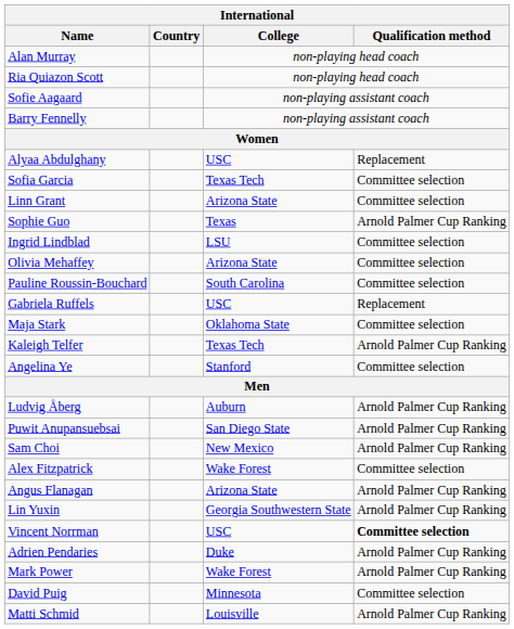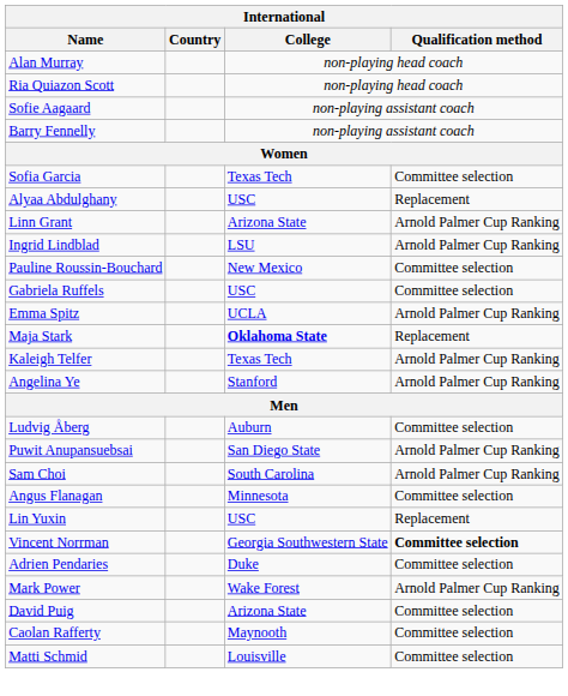rows swapped: Alyaa Abdulghany <-> Sofia Garcia
Linn Grant | Qualification method: Committee selection -> Arnold Palmer Cup Ranking
- row: Sophie Guo | Texas | Arnold Palmer Cup Ranking
Ingrid Lindblad | Qualification method: Committee selection -> Arnold Palmer Cup Ranking
- row: Olivia Mehaffey | Arizona State | Committee selection
Pauline Roussin-Bouchard | College: South Carolina -> New Mexico
Gabriela Ruffels | Qualification method: Replacement -> Committee selection
+ row: Emma Spitz | UCLA | Arnold Palmer Cup Ranking
Maja Stark | College: normal -> bold
Maja Stark | Qualification method: Committee selection -> Replacement
Angelina Ye | Qualification method: Committee selection -> Arnold Palmer Cup Ranking
Ludvig Åberg | Qualification method: Arnold Palmer Cup Ranking -> Committee selection
Sam Choi | College: New Mexico -> South Carolina
- row: Alex Fitzpatrick | Wake Forest | Committee selection
Angus Flanagan | College: Arizona State -> Minnesota
Angus Flanagan | Qualification method: Arnold Palmer Cup Ranking -> Committee selection
Lin Yuxin | College: Georgia Southwestern State -> USC
Lin Yuxin | Qualification method: Arnold Palmer Cup Ranking -> Replacement
Vincent Norrman | College: USC -> Georgia Southwestern State
Adrien Pendaries | Qualification method: Arnold Palmer Cup Ranking -> Committee selection
David Puig | College: Minnesota -> Arizona State
+ row: Caolan Rafferty | Maynooth | Committee selection
Matti Schmid | Qualification method: Arnold Palmer Cup Ranking -> Committee selection
